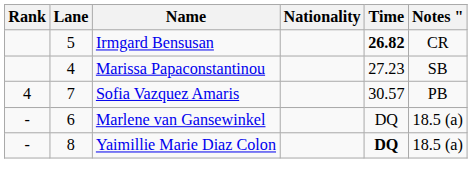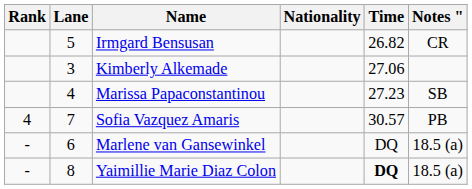Irmgard Bensusan | Time: bold -> normal
+ row: 3 | Kimberly Alkemade | 27.06
